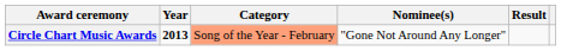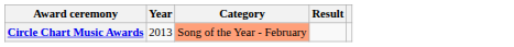- column: Nominee(s) | "Gone Not Around Any Longer"
Circle Chart Music Awards | Year: bold -> normal
